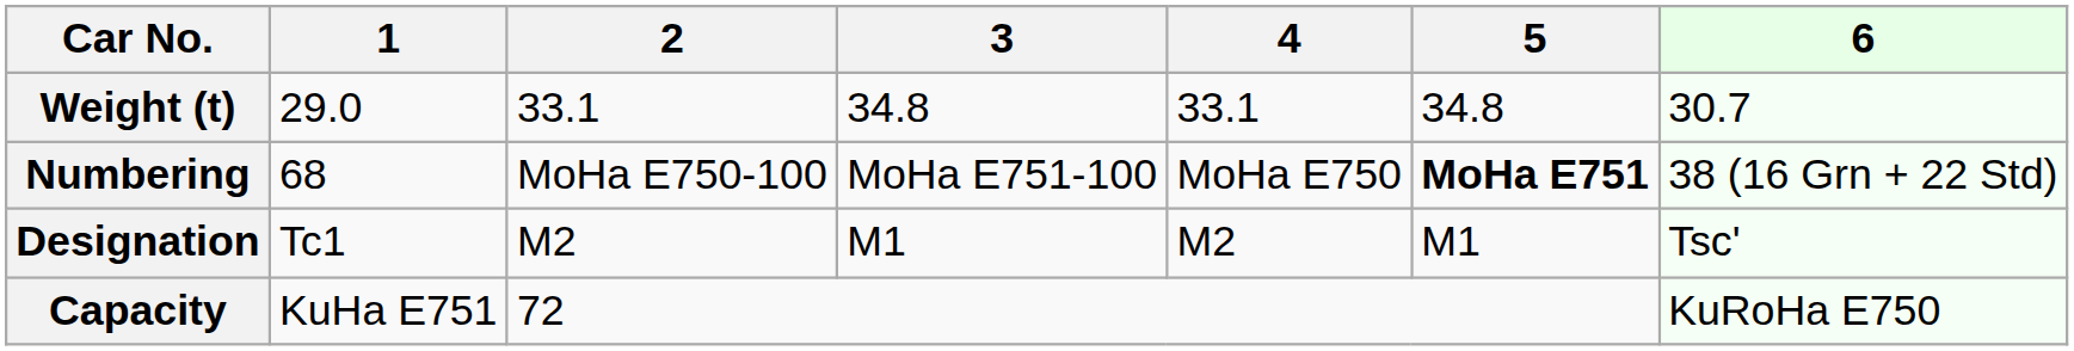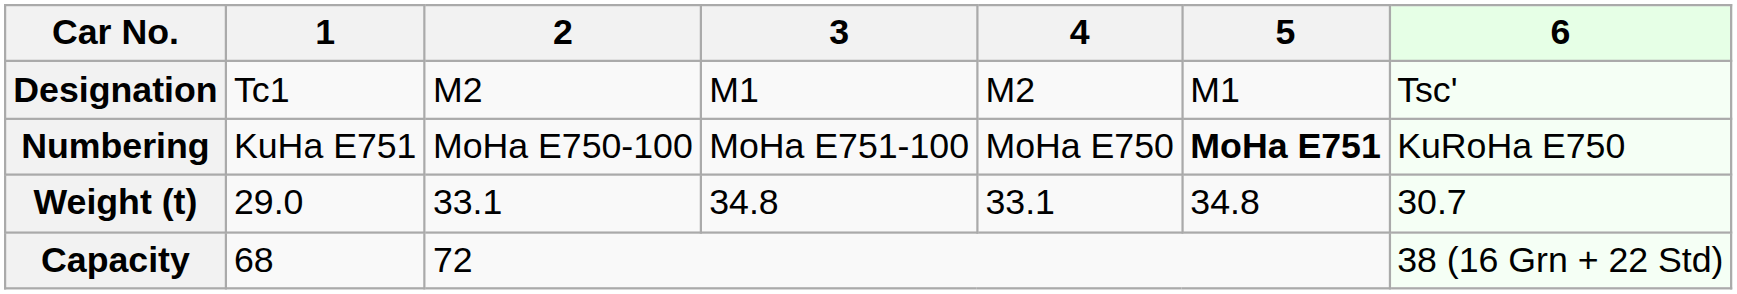rows swapped: Designation <-> Weight (t)
Numbering | 1: 68 -> KuHa E751
Numbering | 6: 38 (16 Grn + 22 Std) -> KuRoHa E750
Capacity | 1: KuHa E751 -> 68
Capacity | 6: KuRoHa E750 -> 38 (16 Grn + 22 Std)
